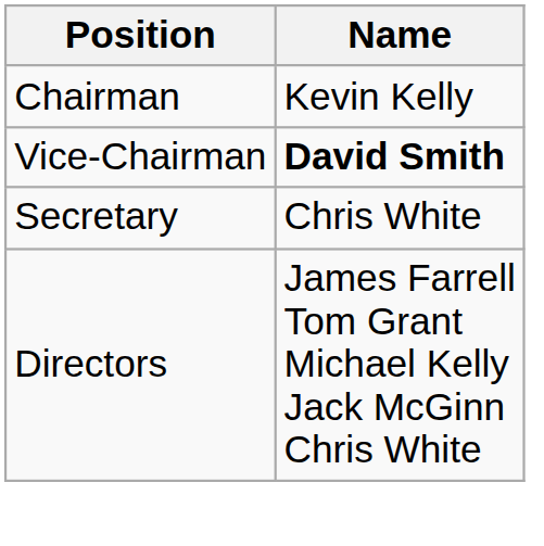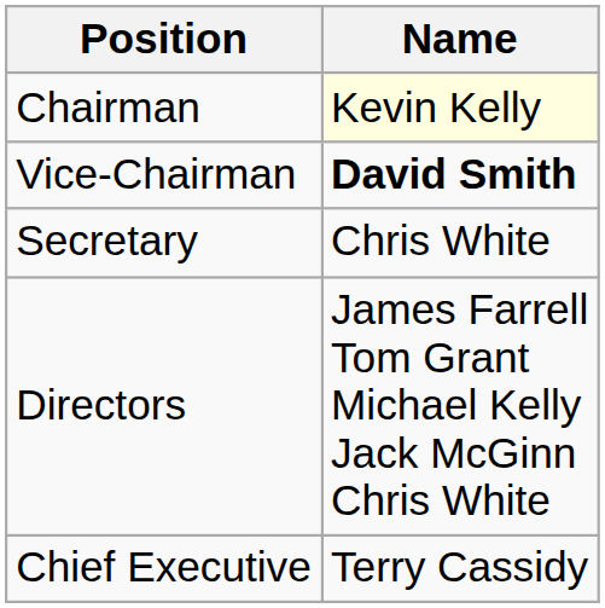Chairman | Name: no background -> lightyellow background
+ row: Chief Executive | Terry Cassidy
